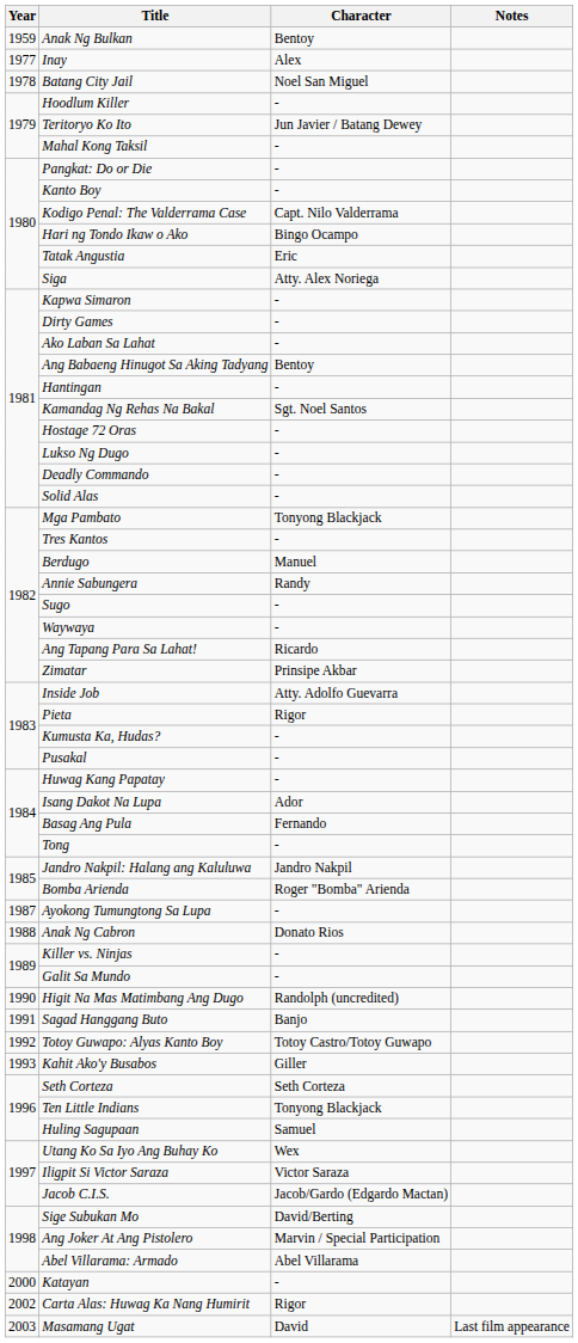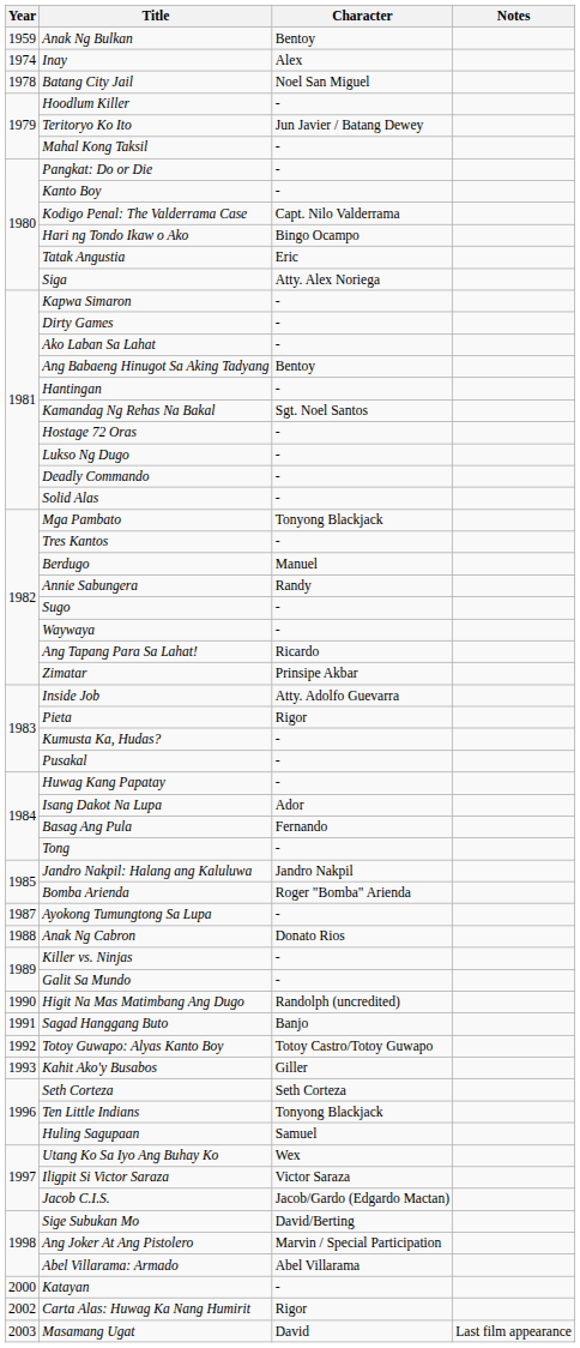Inay | Year: 1977 -> 1974
